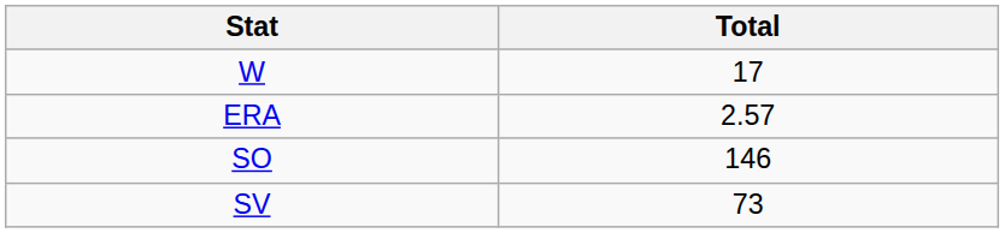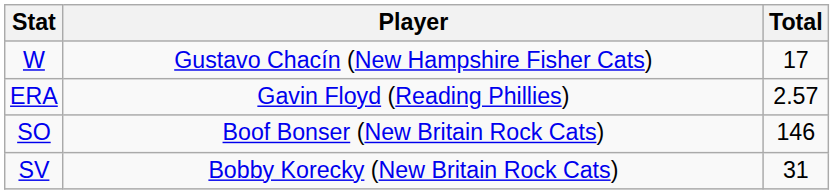+ column: Player | Gustavo Chacín (New Hampshire Fisher Cats) | Gavin Floyd (Reading Phillies) | Boof Bonser (New Britain Rock Cats) | Bobby Korecky (New Britain Rock Cats)
SV | Total: 73 -> 31
